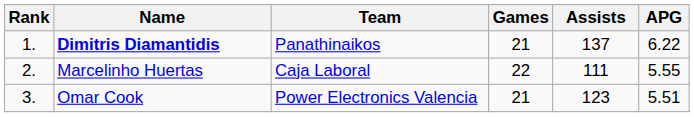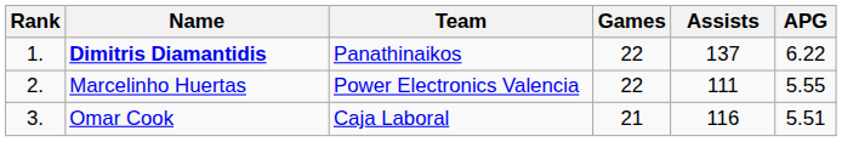Dimitris Diamantidis | Games: 21 -> 22
Marcelinho Huertas | Team: Caja Laboral -> Power Electronics Valencia
Omar Cook | Team: Power Electronics Valencia -> Caja Laboral
Omar Cook | Assists: 123 -> 116
